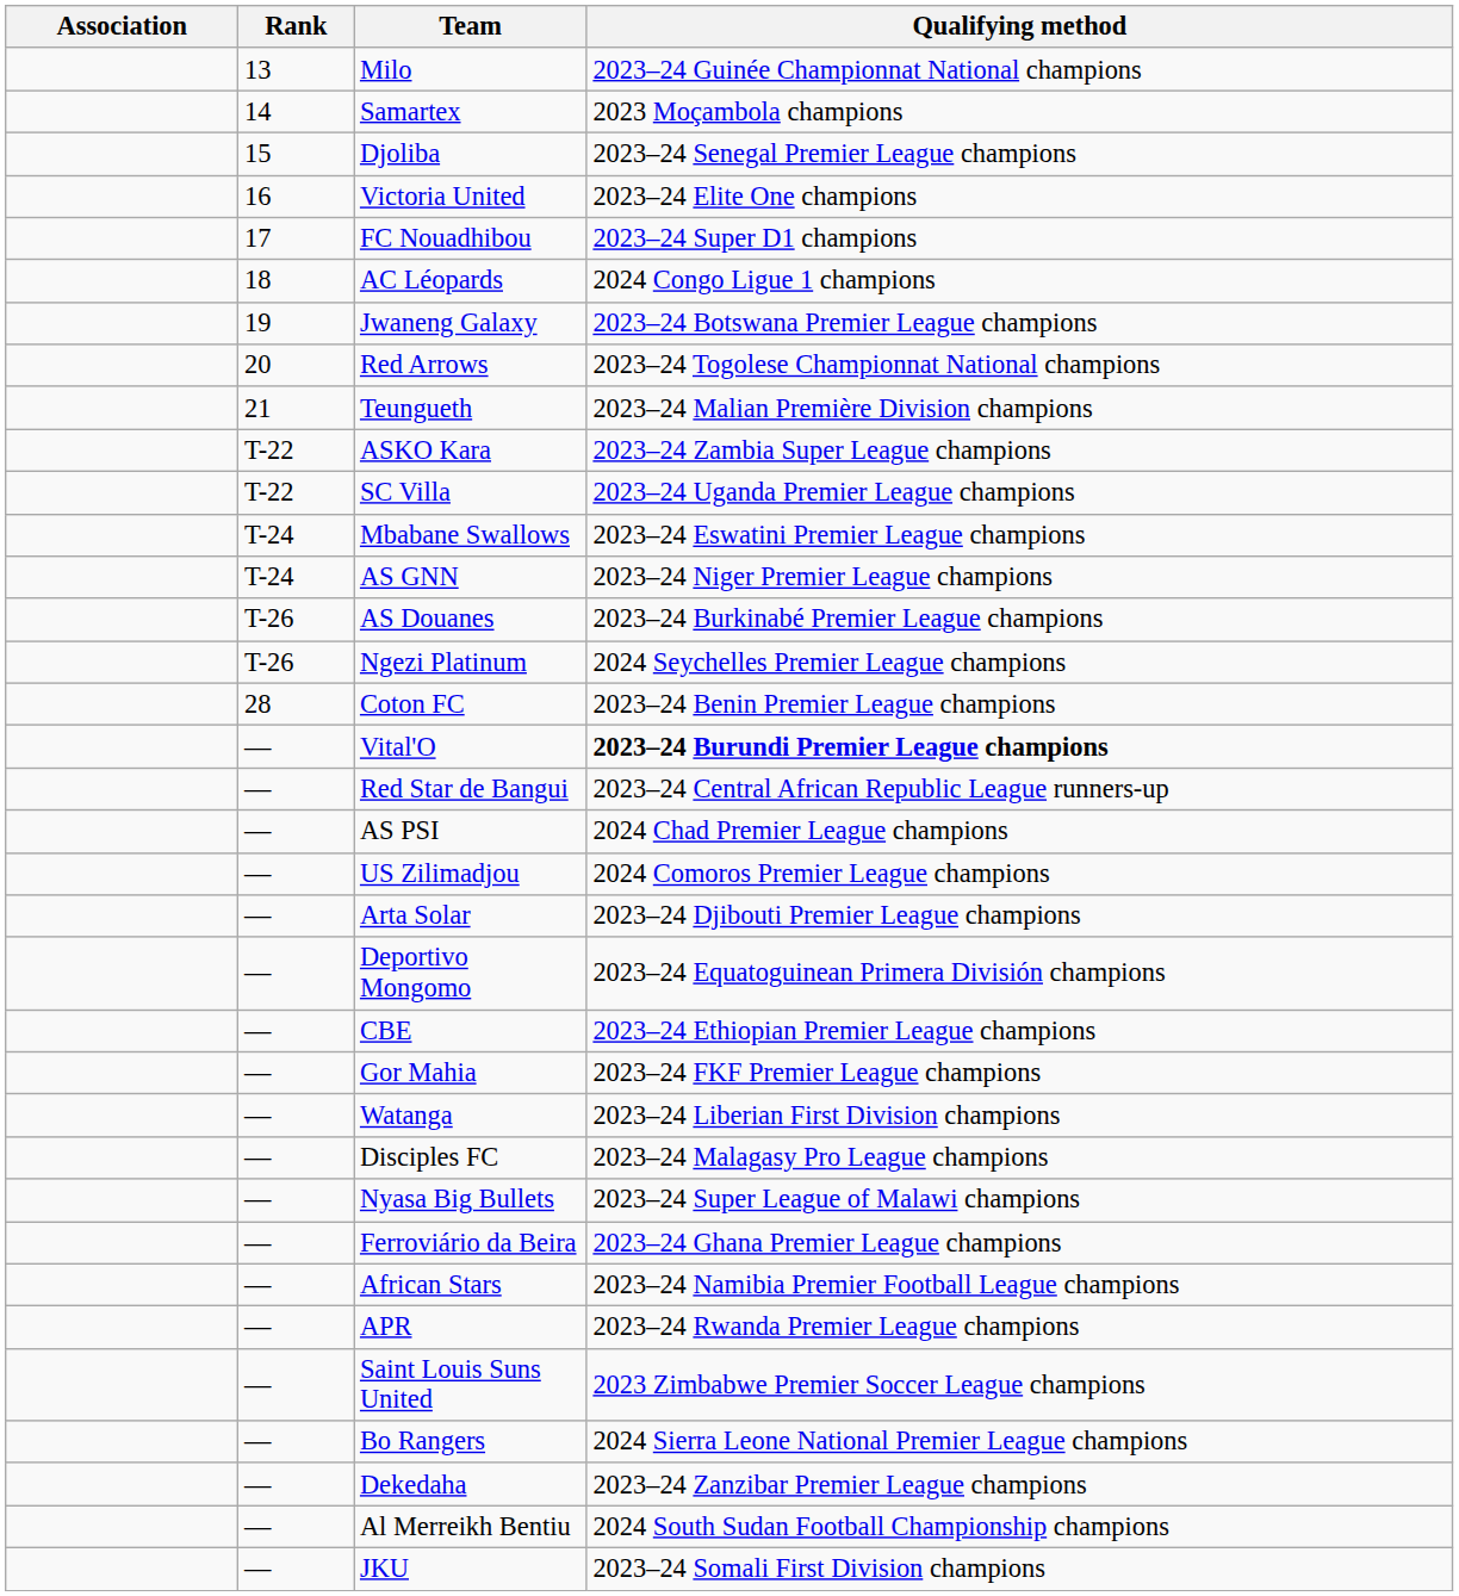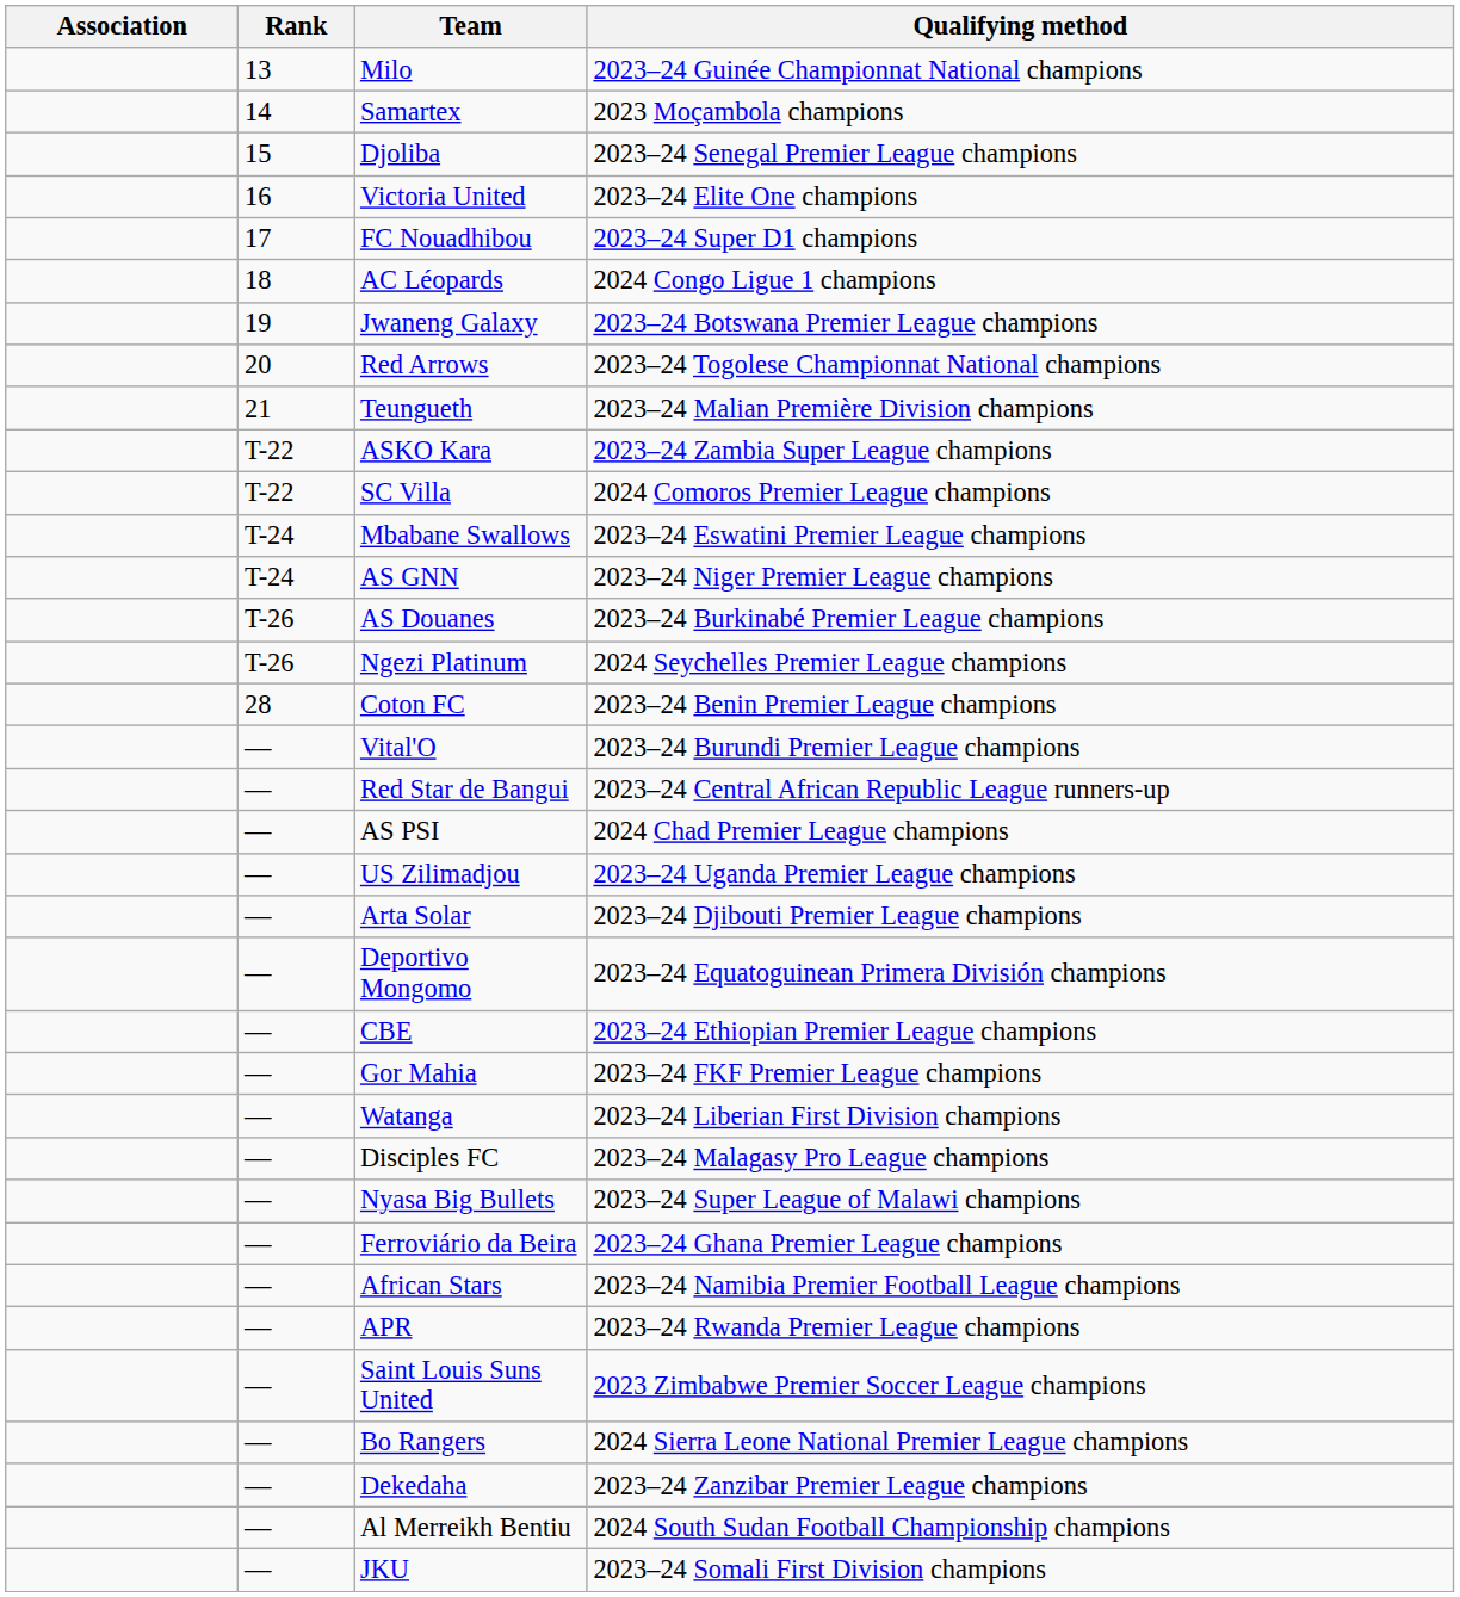SC Villa | Qualifying method: 2023–24 Uganda Premier League champions -> 2024 Comoros Premier League champions
Vital'O | Qualifying method: bold -> normal
US Zilimadjou | Qualifying method: 2024 Comoros Premier League champions -> 2023–24 Uganda Premier League champions
